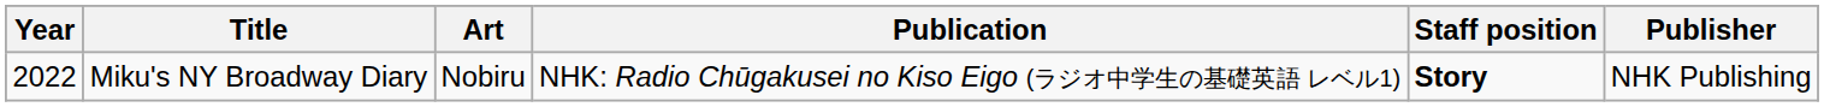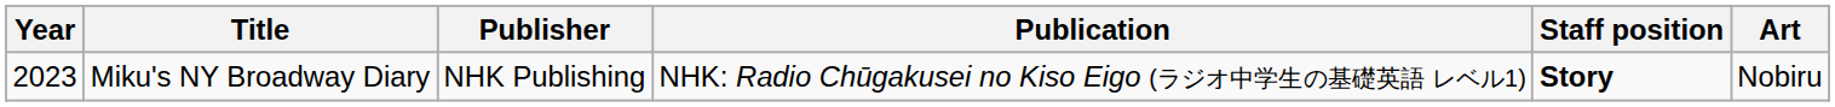columns swapped: Publisher <-> Art
Miku's NY Broadway Diary | Year: 2022 -> 2023
